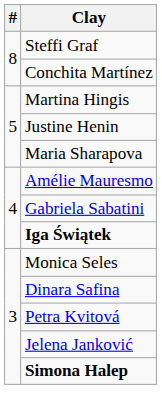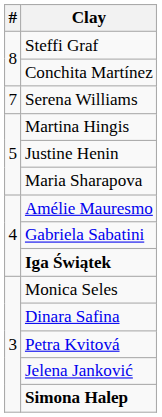+ row: 7 | Serena Williams
